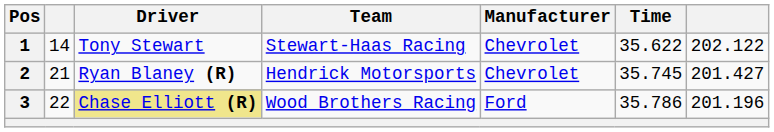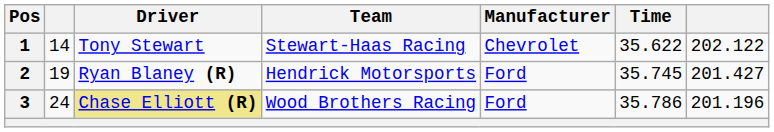2 | column 2: 21 -> 19
2 | Manufacturer: Chevrolet -> Ford
3 | column 2: 22 -> 24
